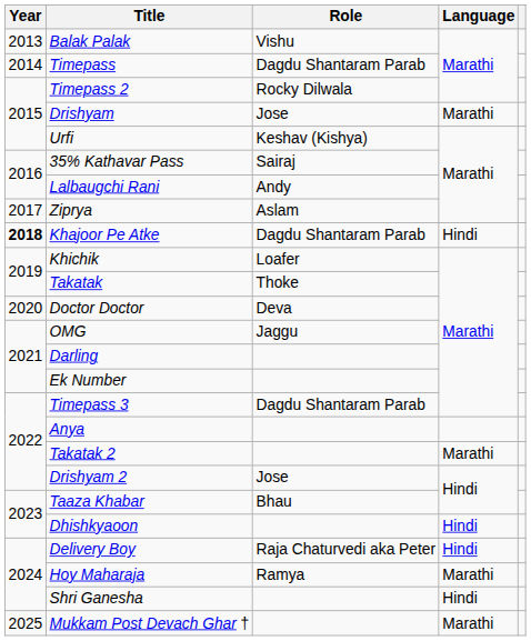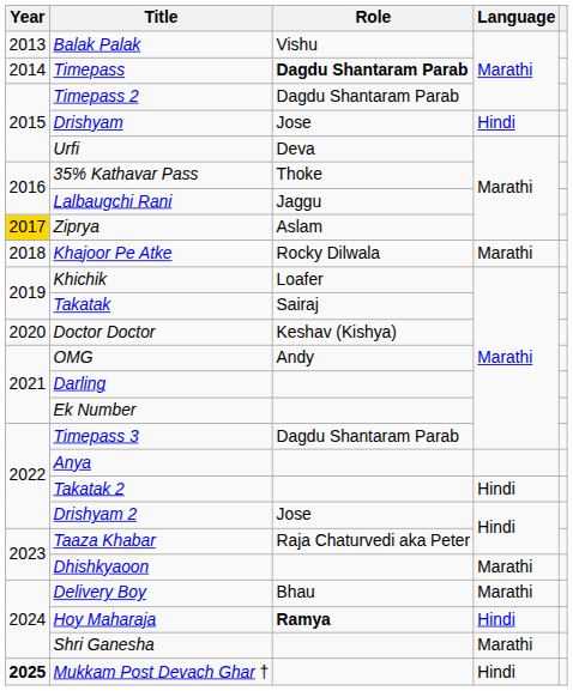Timepass | Role: normal -> bold
Timepass 2 | Role: Rocky Dilwala -> Dagdu Shantaram Parab
Drishyam | Language: Marathi -> Hindi
Urfi | Role: Keshav (Kishya) -> Deva
35% Kathavar Pass | Role: Sairaj -> Thoke
Lalbaugchi Rani | Role: Andy -> Jaggu
Ziprya | Year: no background -> gold background
Khajoor Pe Atke | Year: bold -> normal
Khajoor Pe Atke | Role: Dagdu Shantaram Parab -> Rocky Dilwala
Khajoor Pe Atke | Language: Hindi -> Marathi
Takatak | Role: Thoke -> Sairaj
Doctor Doctor | Role: Deva -> Keshav (Kishya)
OMG | Role: Jaggu -> Andy
Takatak 2 | Language: Marathi -> Hindi
Taaza Khabar | Role: Bhau -> Raja Chaturvedi aka Peter
Dhishkyaoon | Language: Hindi -> Marathi
Delivery Boy | Role: Raja Chaturvedi aka Peter -> Bhau
Delivery Boy | Language: Hindi -> Marathi
Hoy Maharaja | Role: normal -> bold
Hoy Maharaja | Language: Marathi -> Hindi
Shri Ganesha | Language: Hindi -> Marathi
Mukkam Post Devach Ghar † | Year: normal -> bold
Mukkam Post Devach Ghar † | Language: Marathi -> Hindi
